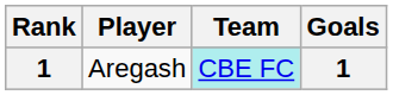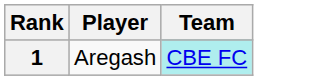- column: Goals | 1
